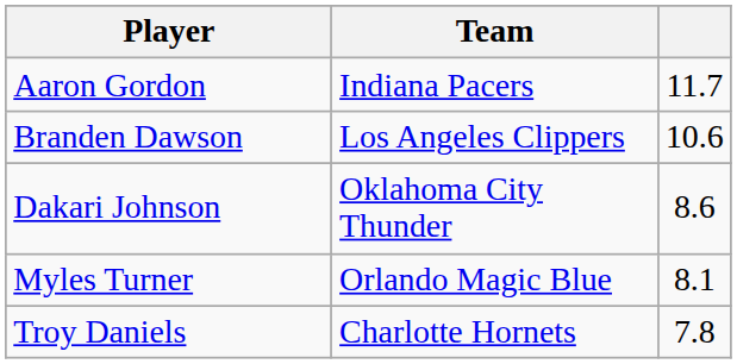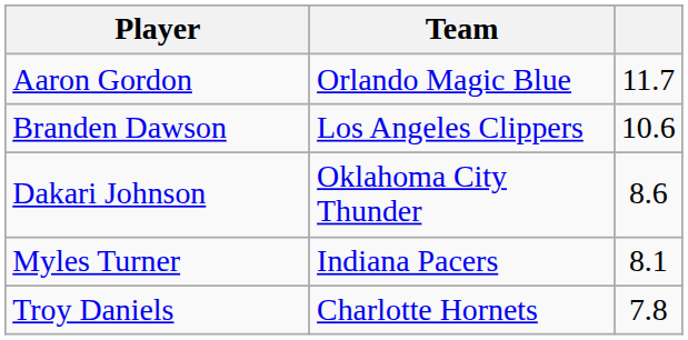Aaron Gordon | Team: Indiana Pacers -> Orlando Magic Blue
Myles Turner | Team: Orlando Magic Blue -> Indiana Pacers
